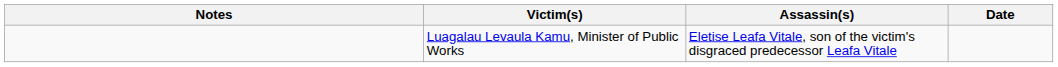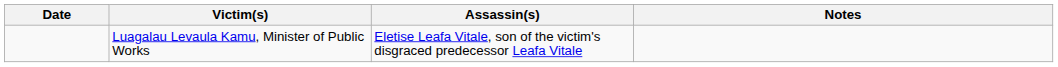columns swapped: Date <-> Notes
